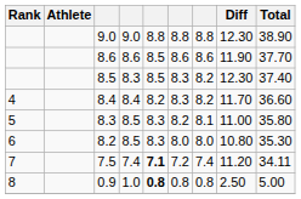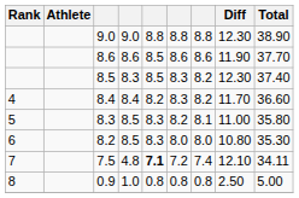7.5 | column 4: 7.4 -> 4.8
7.5 | Diff: 11.20 -> 12.10
0.9 | column 5: bold -> normal
